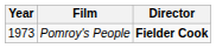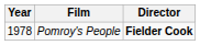Pomroy's People | Year: 1973 -> 1978
